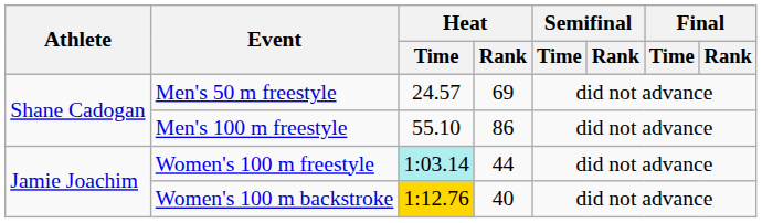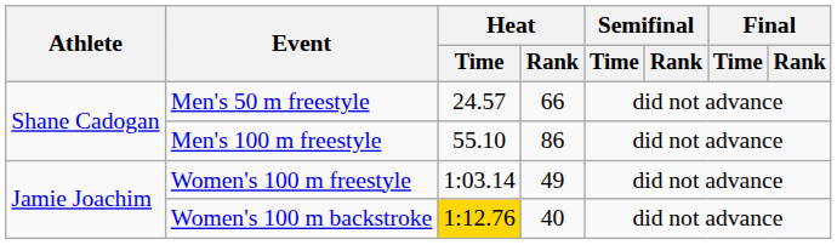Men's 50 m freestyle | Heat / Rank: 69 -> 66
Women's 100 m freestyle | Heat / Time: paleturquoise background -> no background
Women's 100 m freestyle | Heat / Rank: 44 -> 49
